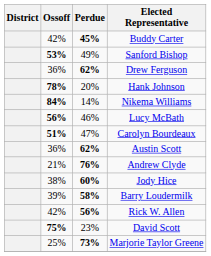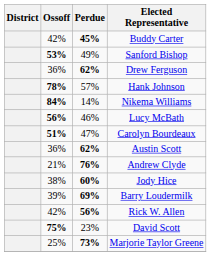Hank Johnson | Perdue: 20% -> 57%
Barry Loudermilk | Perdue: 58% -> 69%
